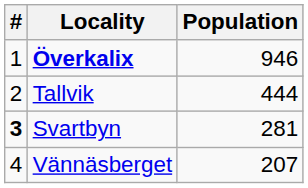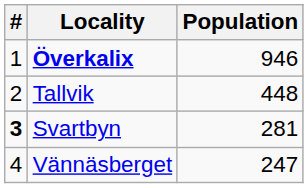Tallvik | Population: 444 -> 448
Vännäsberget | Population: 207 -> 247
